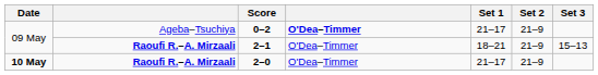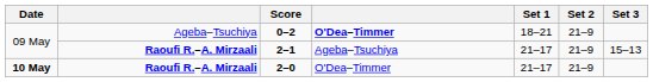0–2 | Set 1: 21–17 -> 18–21
2–1 | column 4: O'Dea–Timmer -> Ageba–Tsuchiya
2–1 | Set 1: 18–21 -> 21–17
